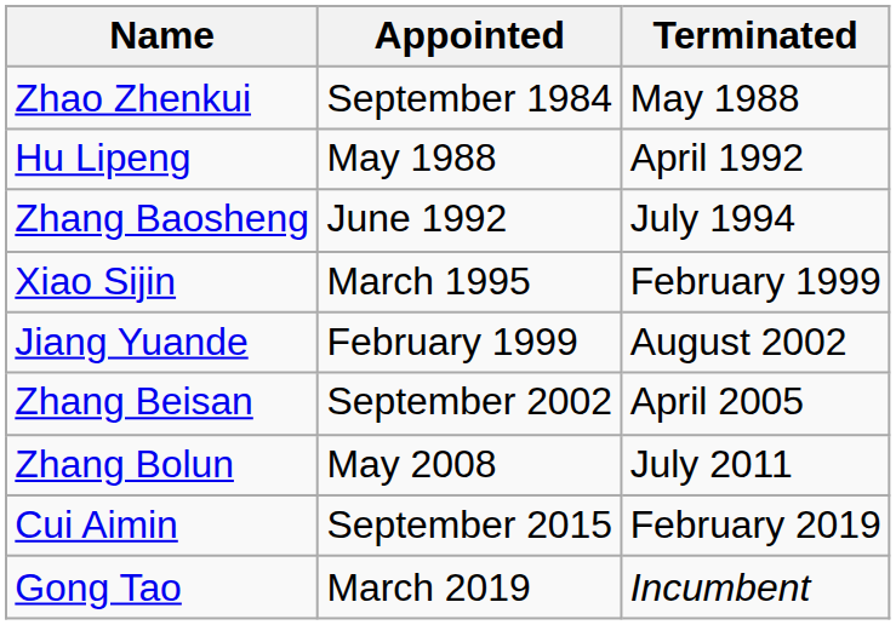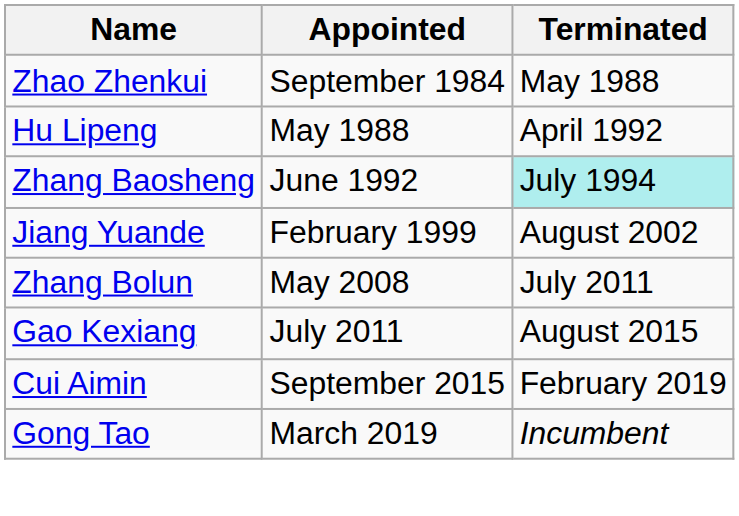Zhang Baosheng | Terminated: no background -> paleturquoise background
- row: Xiao Sijin | March 1995 | February 1999
- row: Zhang Beisan | September 2002 | April 2005
+ row: Gao Kexiang | July 2011 | August 2015
